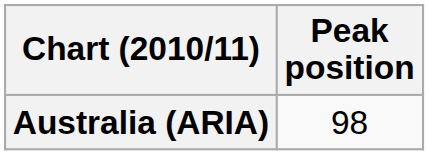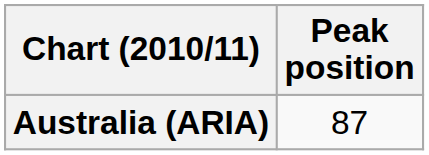Australia (ARIA) | Peak position: 98 -> 87
